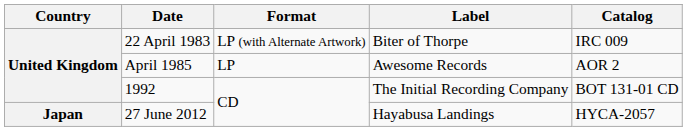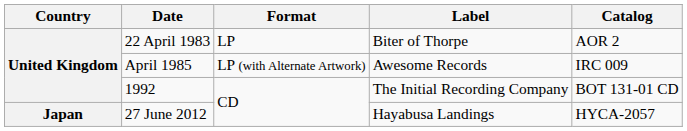22 April 1983 | Format: LP (with Alternate Artwork) -> LP
22 April 1983 | Catalog: IRC 009 -> AOR 2
April 1985 | Format: LP -> LP (with Alternate Artwork)
April 1985 | Catalog: AOR 2 -> IRC 009
